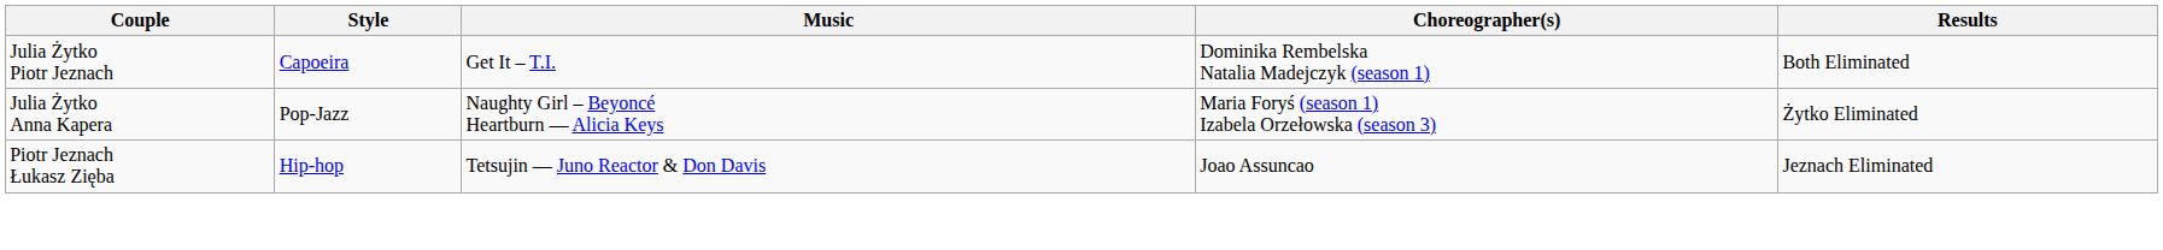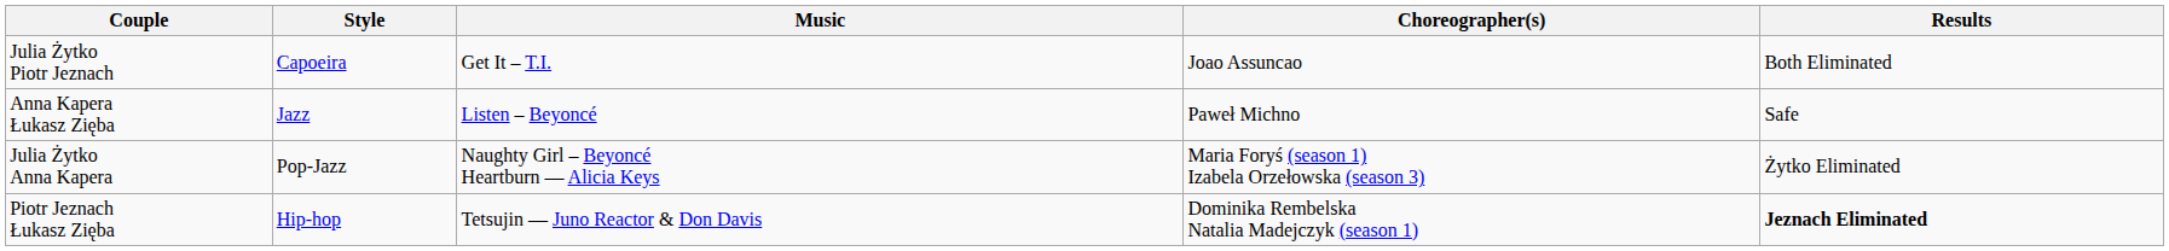Julia Żytko Piotr Jeznach | Choreographer(s): Dominika Rembelska Natalia Madejczyk (season 1) -> Joao Assuncao
+ row: Anna Kapera Łukasz Zięba | Jazz | Listen – Beyoncé | Paweł Michno | Safe
Piotr Jeznach Łukasz Zięba | Choreographer(s): Joao Assuncao -> Dominika Rembelska Natalia Madejczyk (season 1)
Piotr Jeznach Łukasz Zięba | Results: normal -> bold
